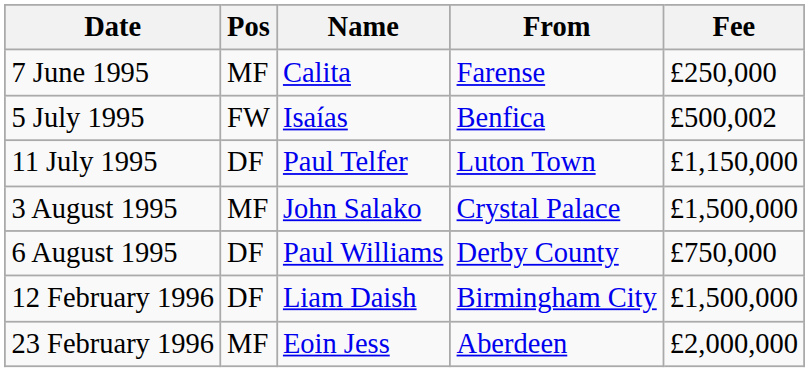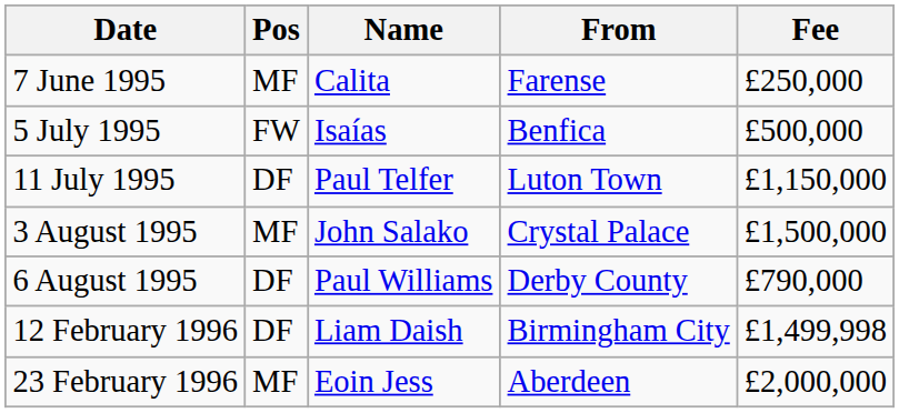5 July 1995 | Fee: £500,002 -> £500,000
6 August 1995 | Fee: £750,000 -> £790,000
12 February 1996 | Fee: £1,500,000 -> £1,499,998
